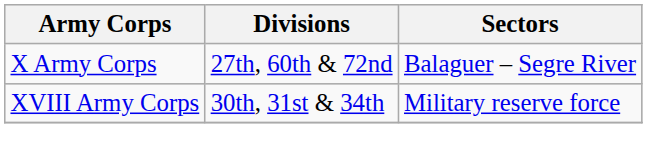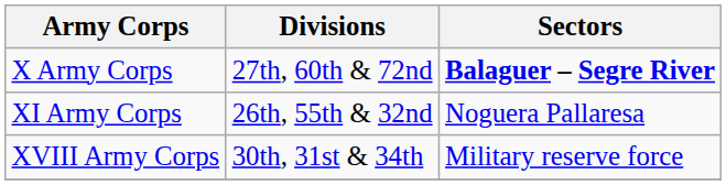X Army Corps | Sectors: normal -> bold
+ row: XI Army Corps | 26th, 55th & 32nd | Noguera Pallaresa
